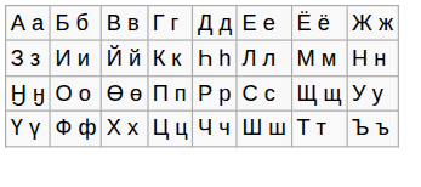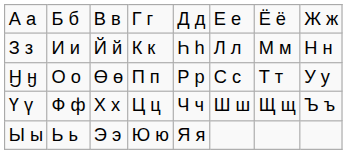Ӈ ӈ | column 7: Щ щ -> Т т
Ү ү | column 7: Т т -> Щ щ
+ row: Ы ы | Ь ь | Э э | Ю ю | Я я
